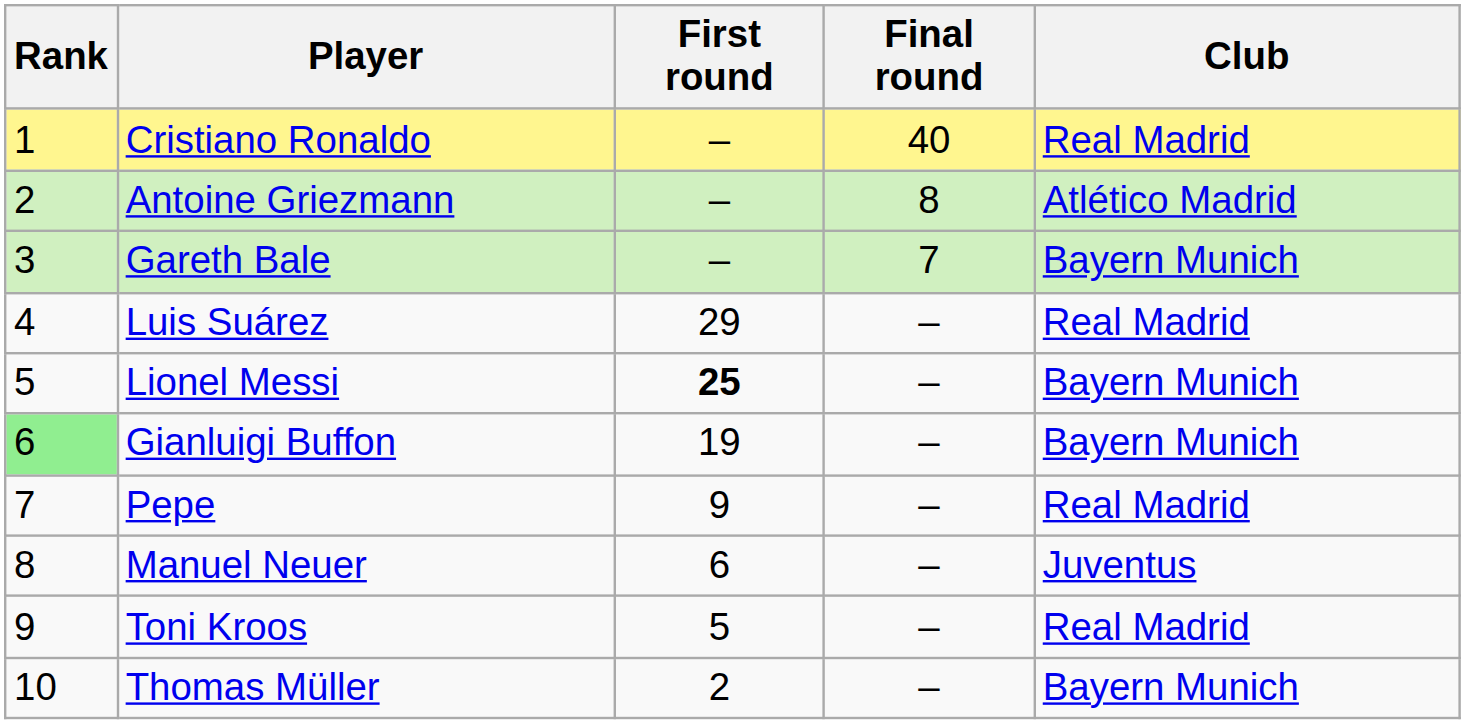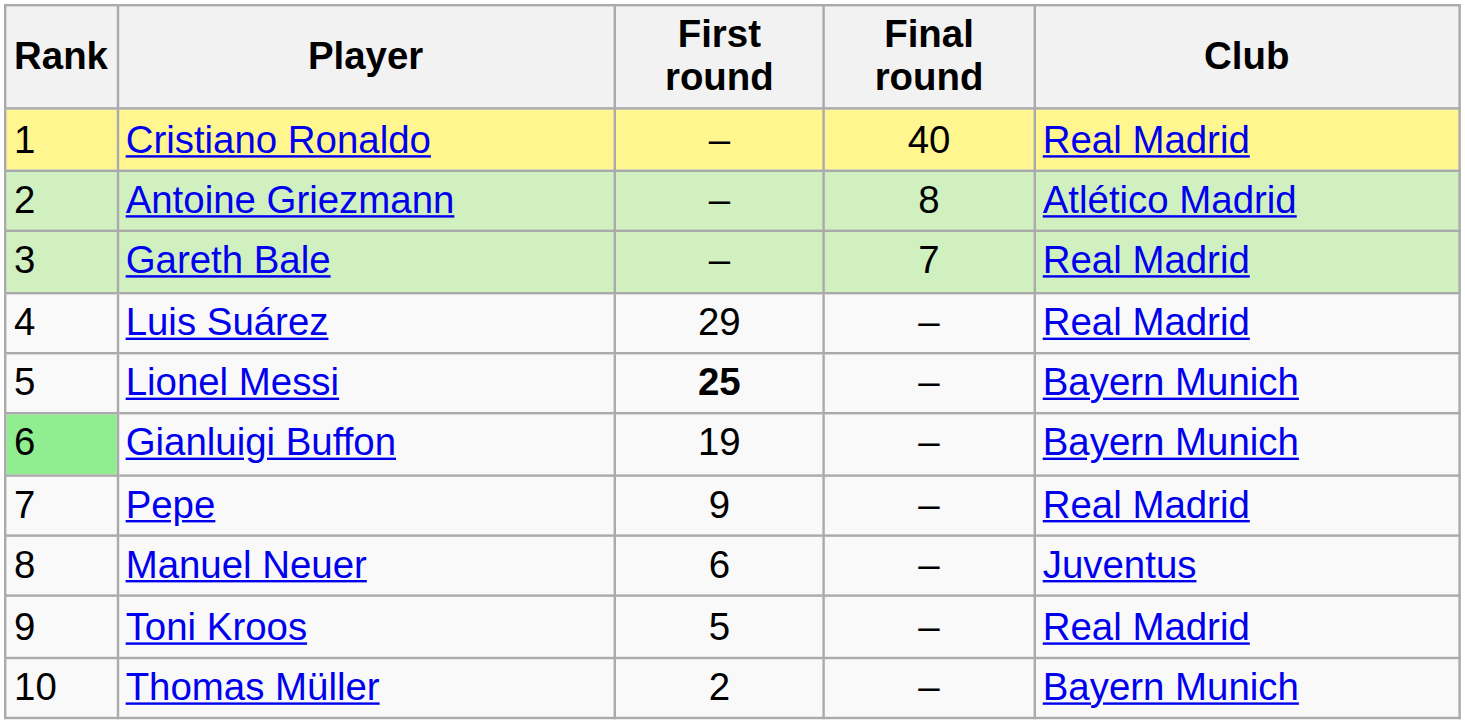Gareth Bale | Club: Bayern Munich -> Real Madrid
